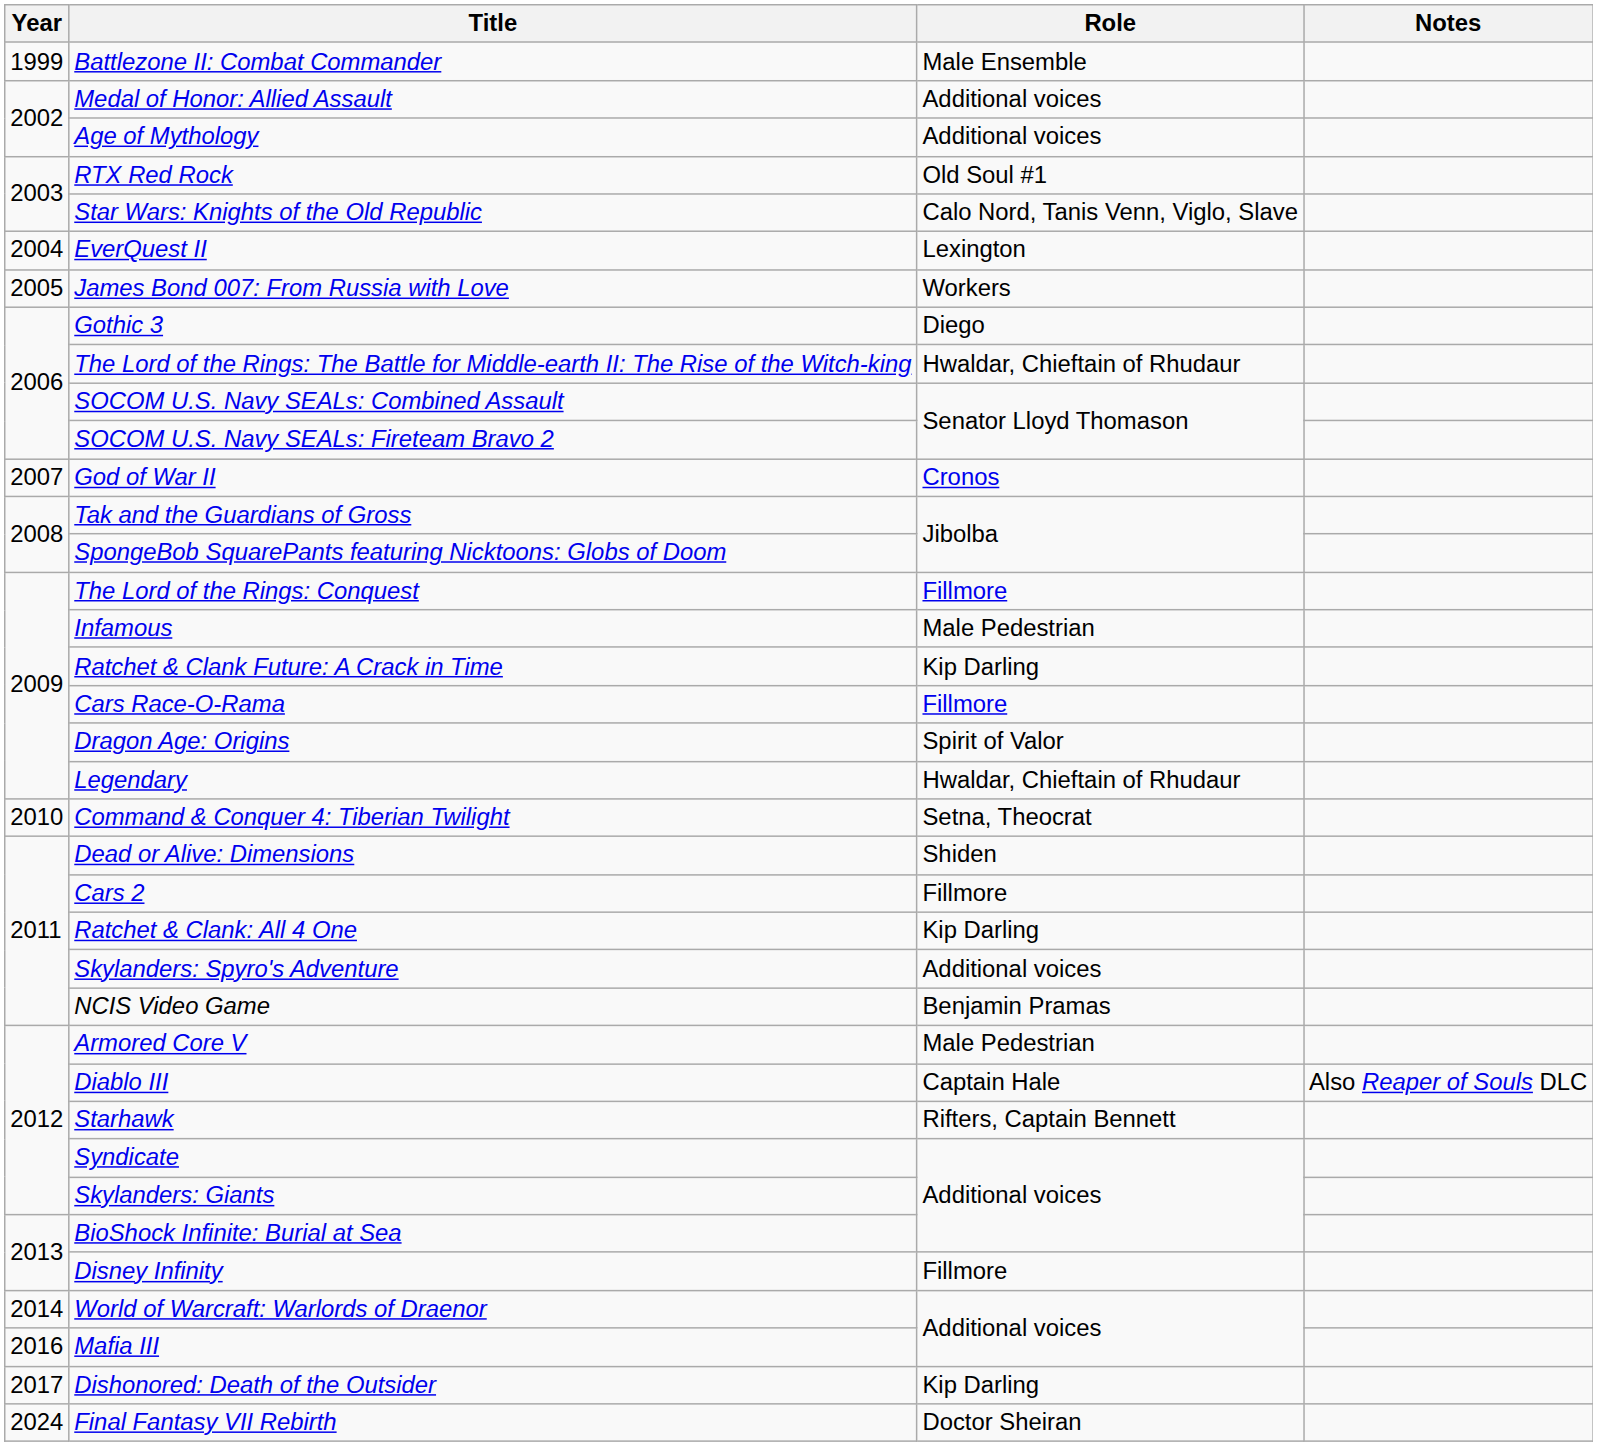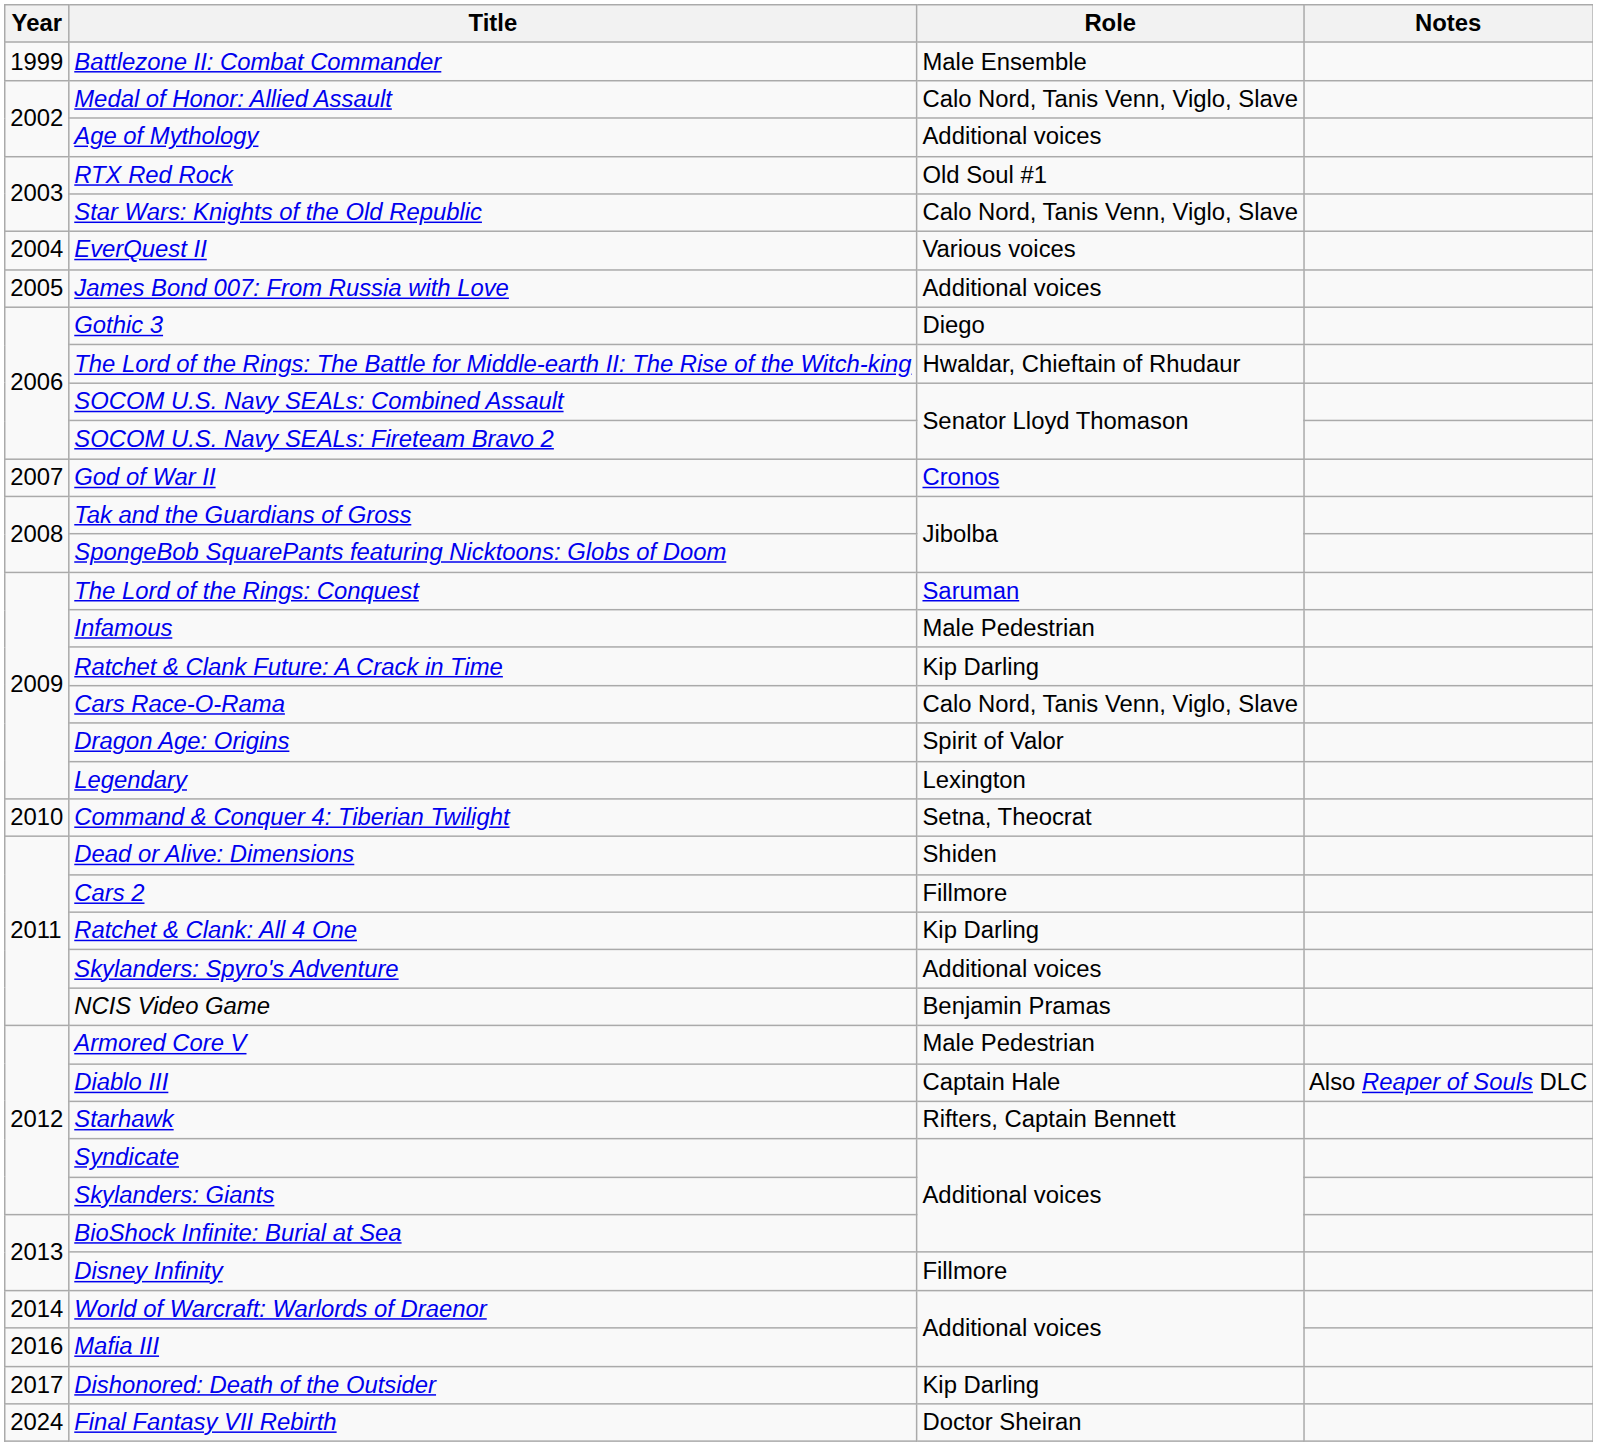Medal of Honor: Allied Assault | Role: Additional voices -> Calo Nord, Tanis Venn, Viglo, Slave
EverQuest II | Role: Lexington -> Various voices
James Bond 007: From Russia with Love | Role: Workers -> Additional voices
The Lord of the Rings: Conquest | Role: Fillmore -> Saruman
Cars Race-O-Rama | Role: Fillmore -> Calo Nord, Tanis Venn, Viglo, Slave
Legendary | Role: Hwaldar, Chieftain of Rhudaur -> Lexington
